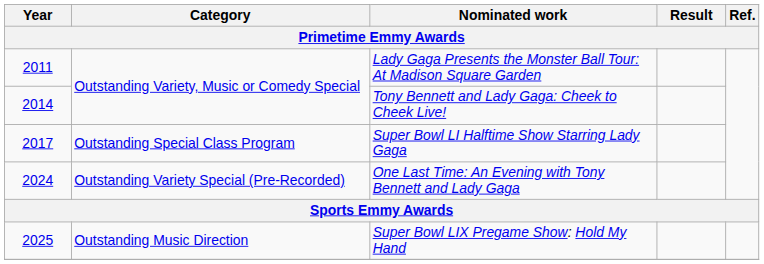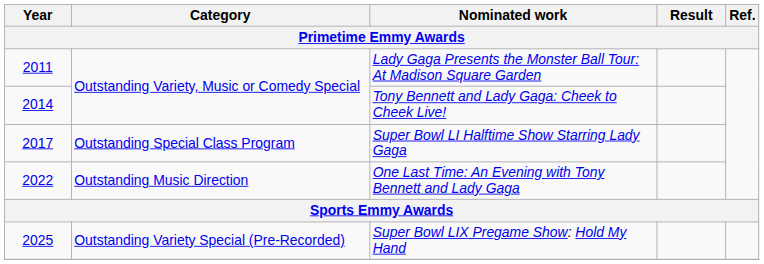One Last Time: An Evening with Tony Bennett and Lady Gaga | Year: 2024 -> 2022
One Last Time: An Evening with Tony Bennett and Lady Gaga | Category: Outstanding Variety Special (Pre-Recorded) -> Outstanding Music Direction
Super Bowl LIX Pregame Show: Hold My Hand | Category: Outstanding Music Direction -> Outstanding Variety Special (Pre-Recorded)
